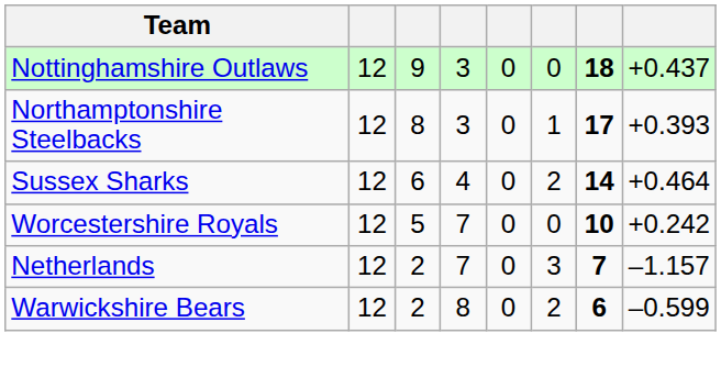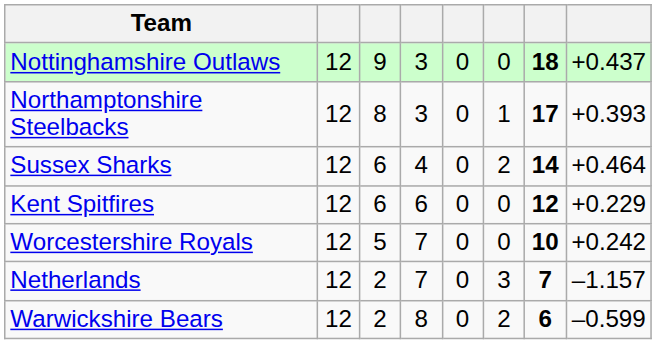+ row: Kent Spitfires | 12 | 6 | 6 | 0 | 0 | 12 | +0.229
